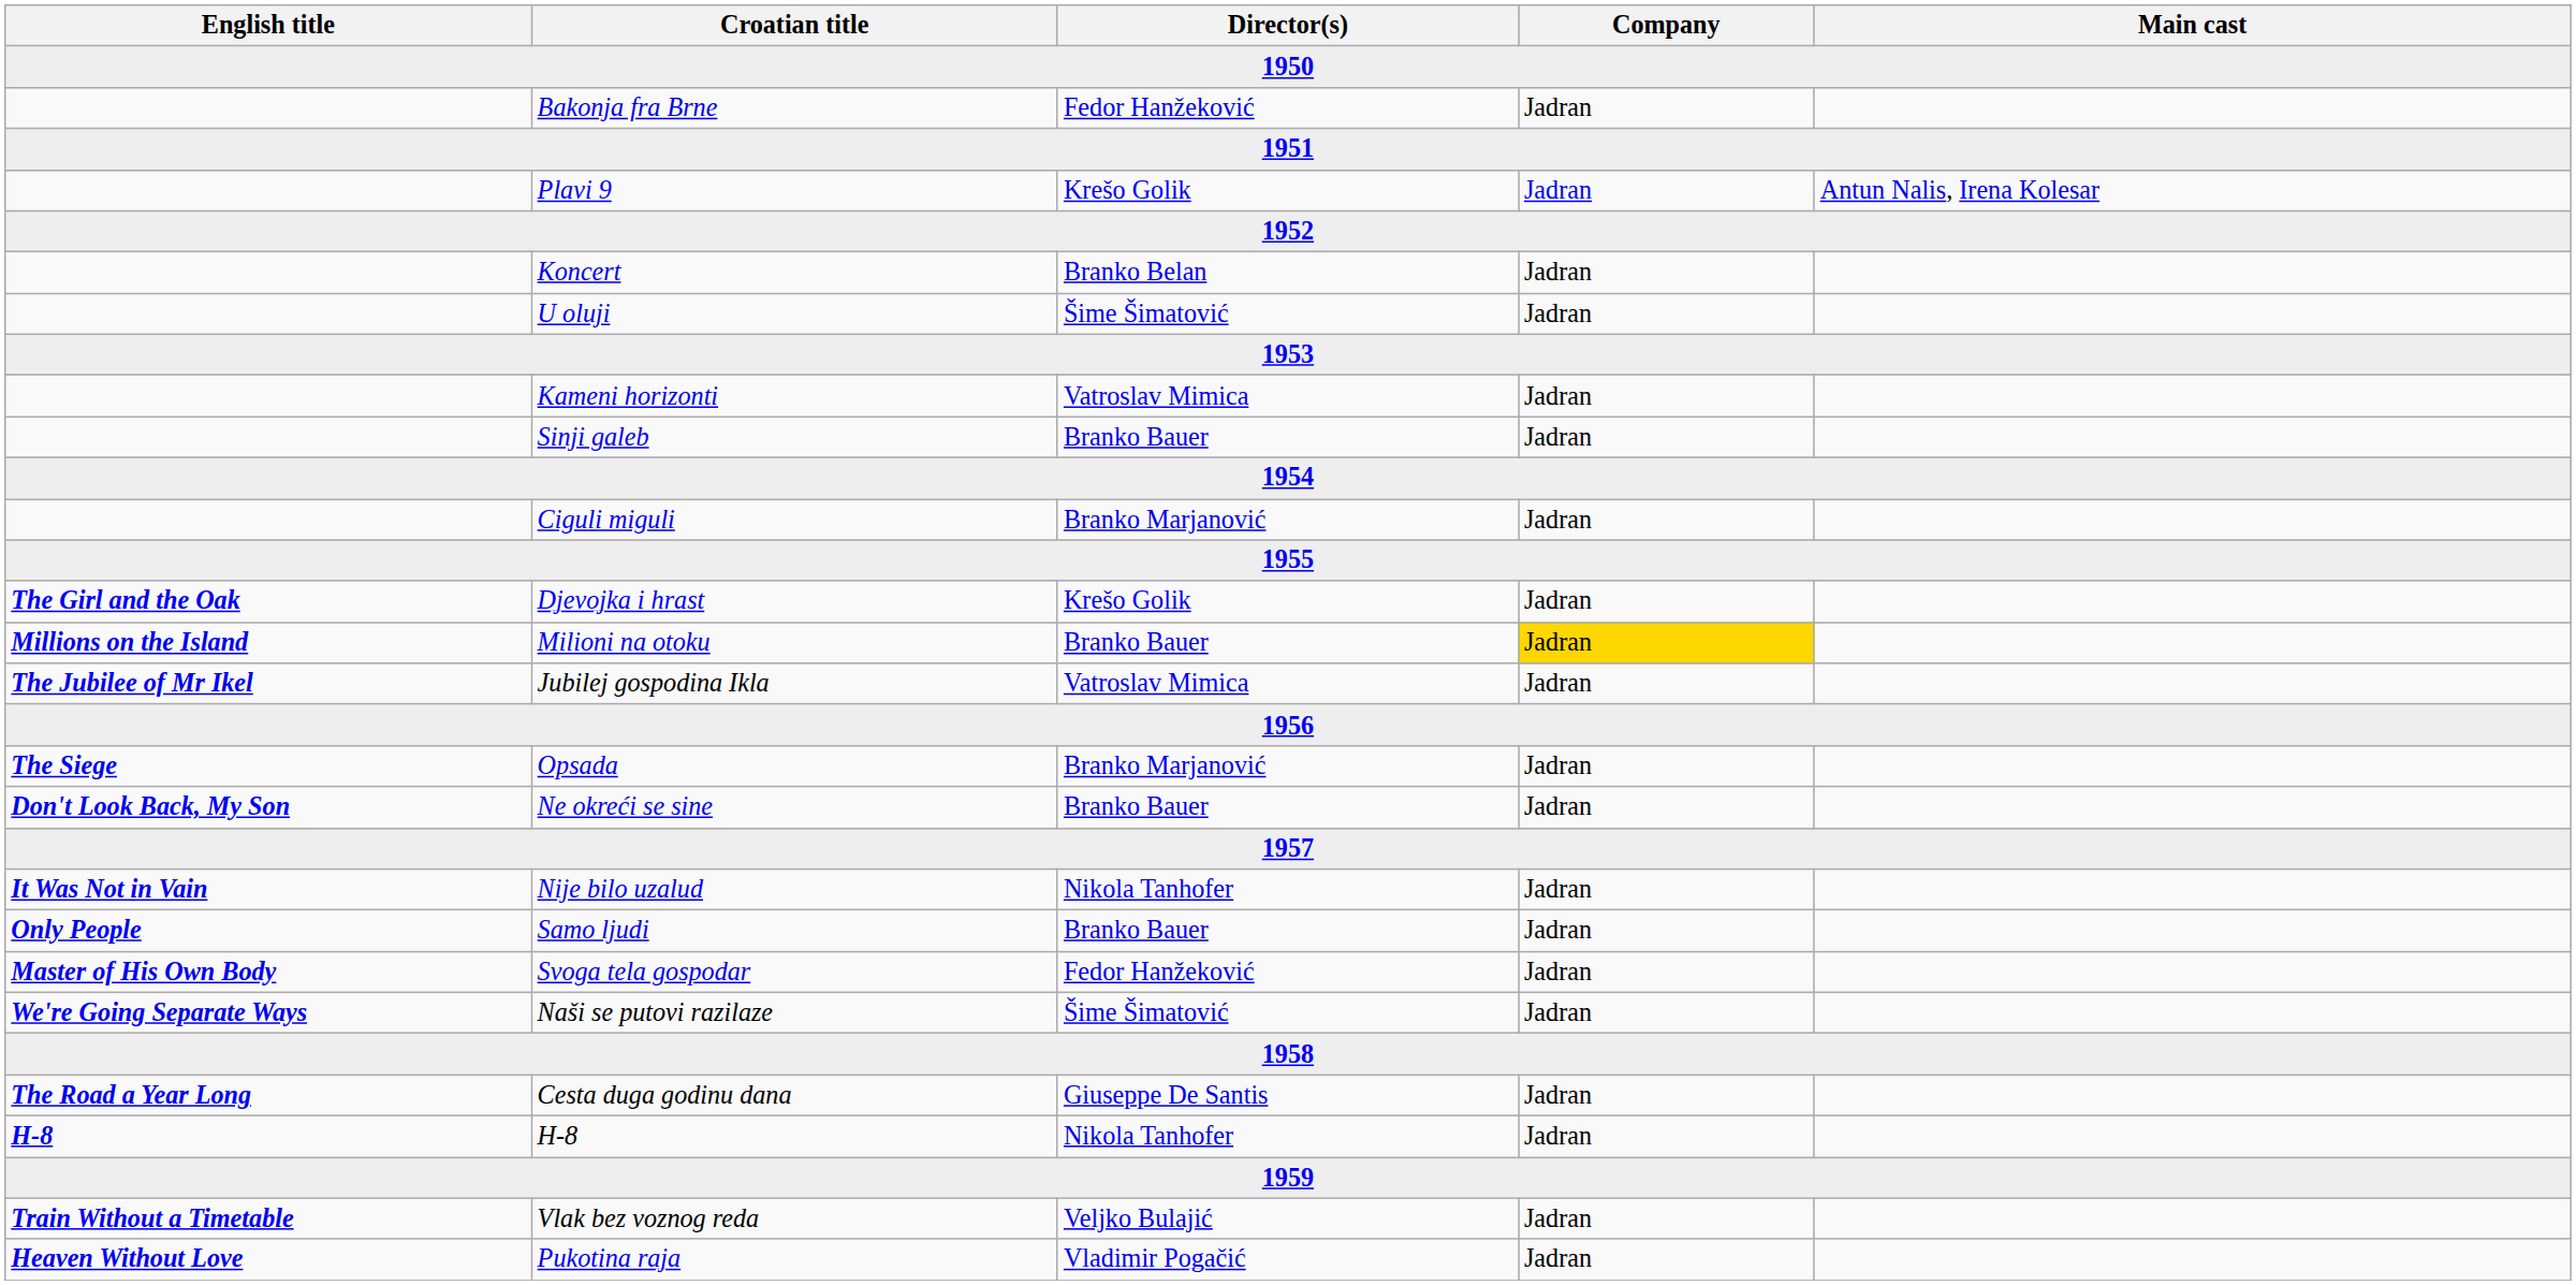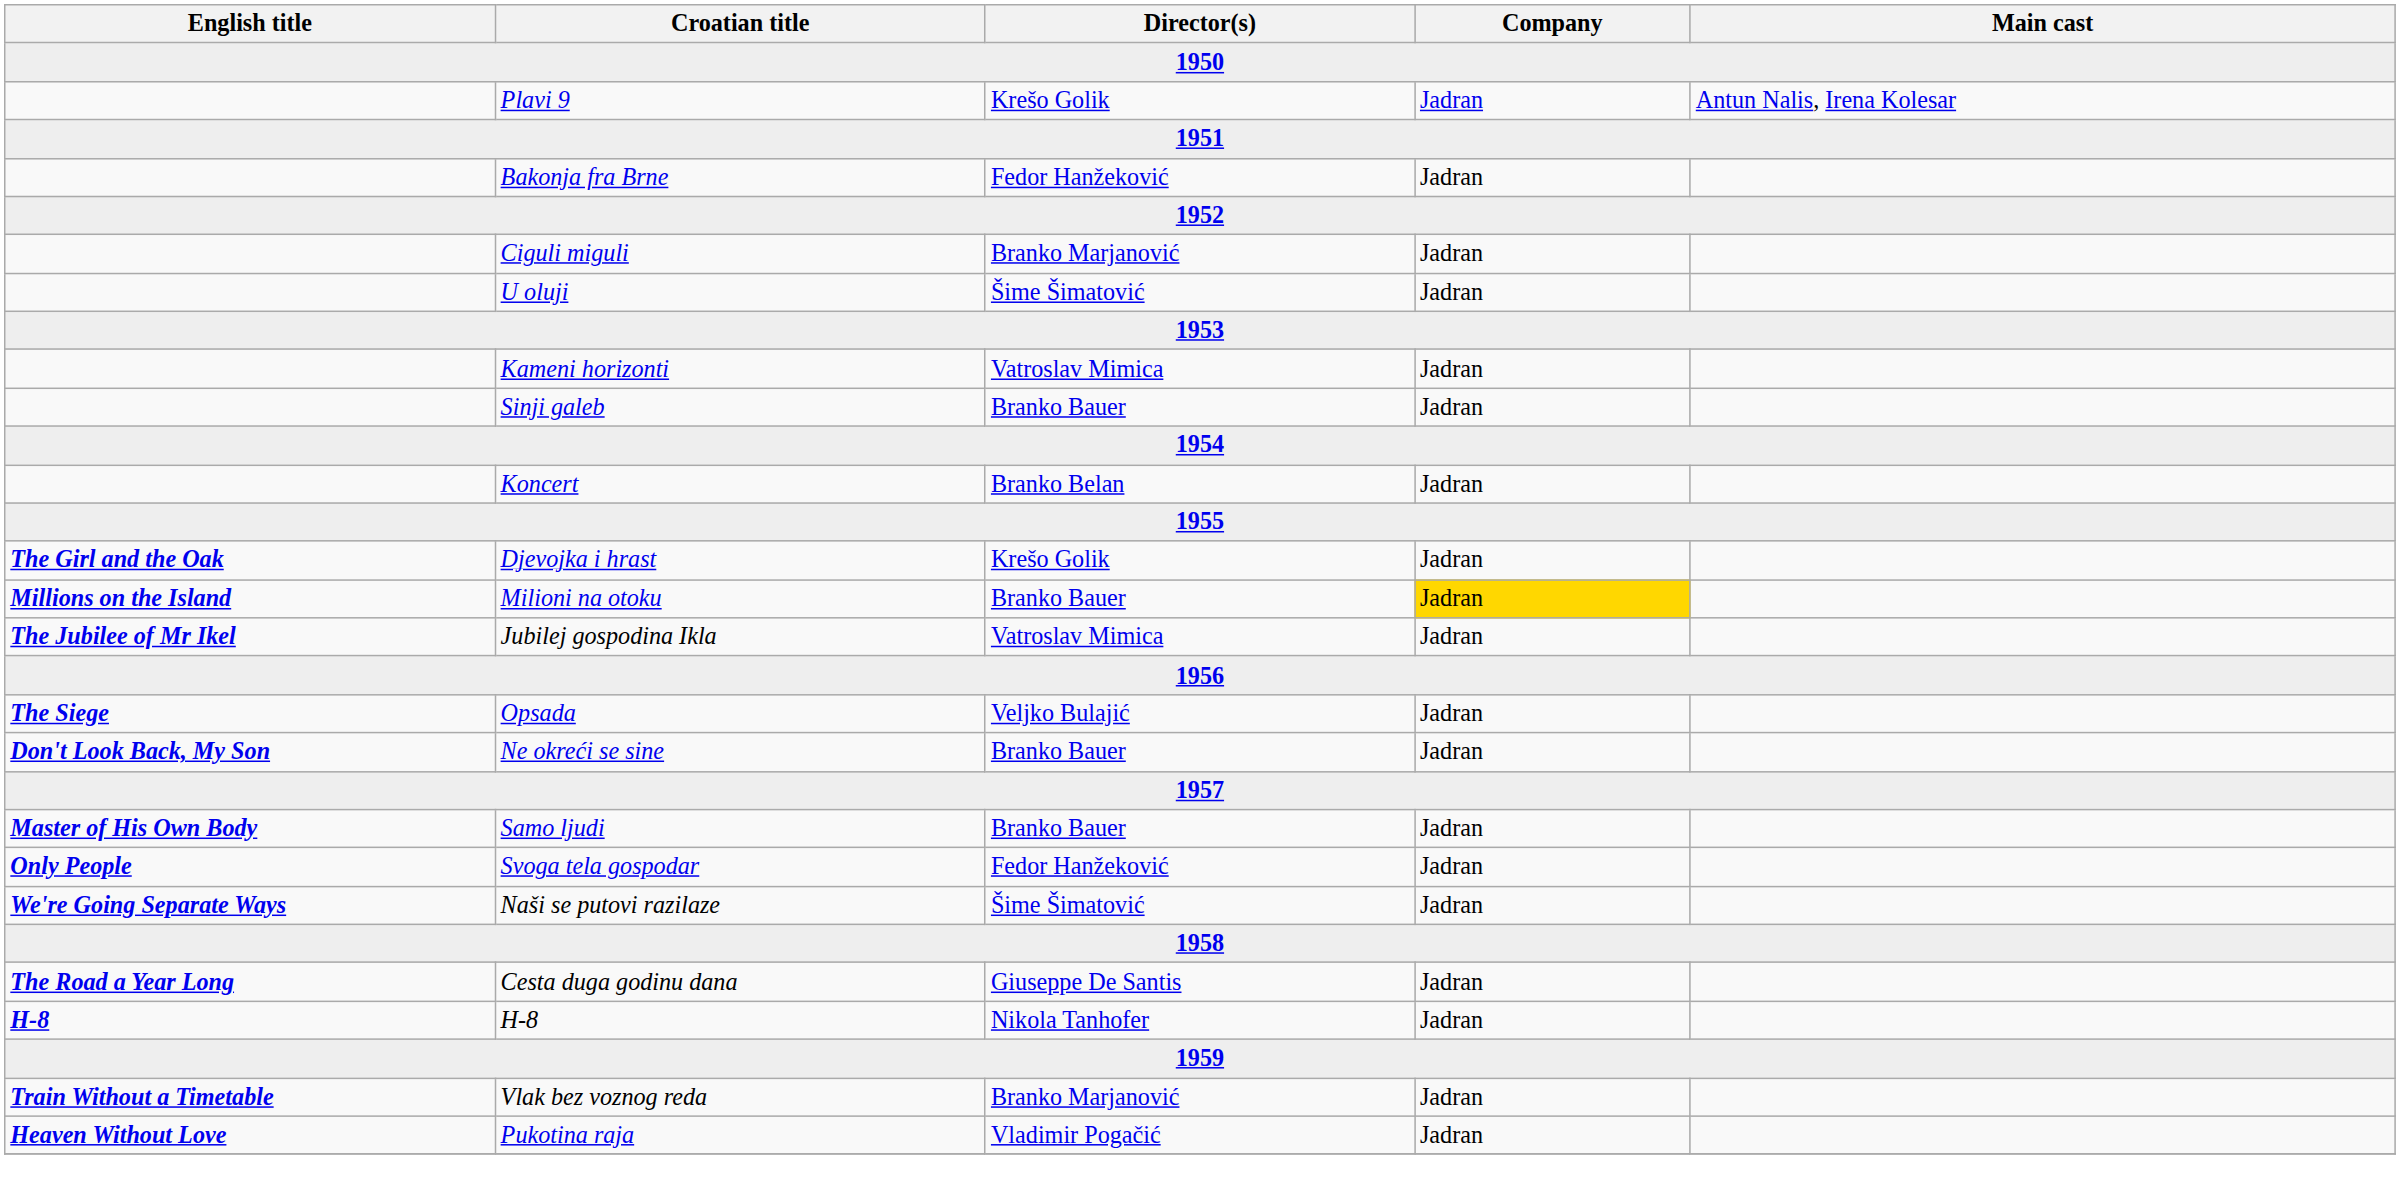rows swapped: Plavi 9 <-> Bakonja fra Brne
rows swapped: Ciguli miguli <-> Koncert
Opsada | Director(s): Branko Marjanović -> Veljko Bulajić
- row: It Was Not in Vain | Nije bilo uzalud | Nikola Tanhofer | Jadran
Samo ljudi | English title: Only People -> Master of His Own Body
Svoga tela gospodar | English title: Master of His Own Body -> Only People
Vlak bez voznog reda | Director(s): Veljko Bulajić -> Branko Marjanović
